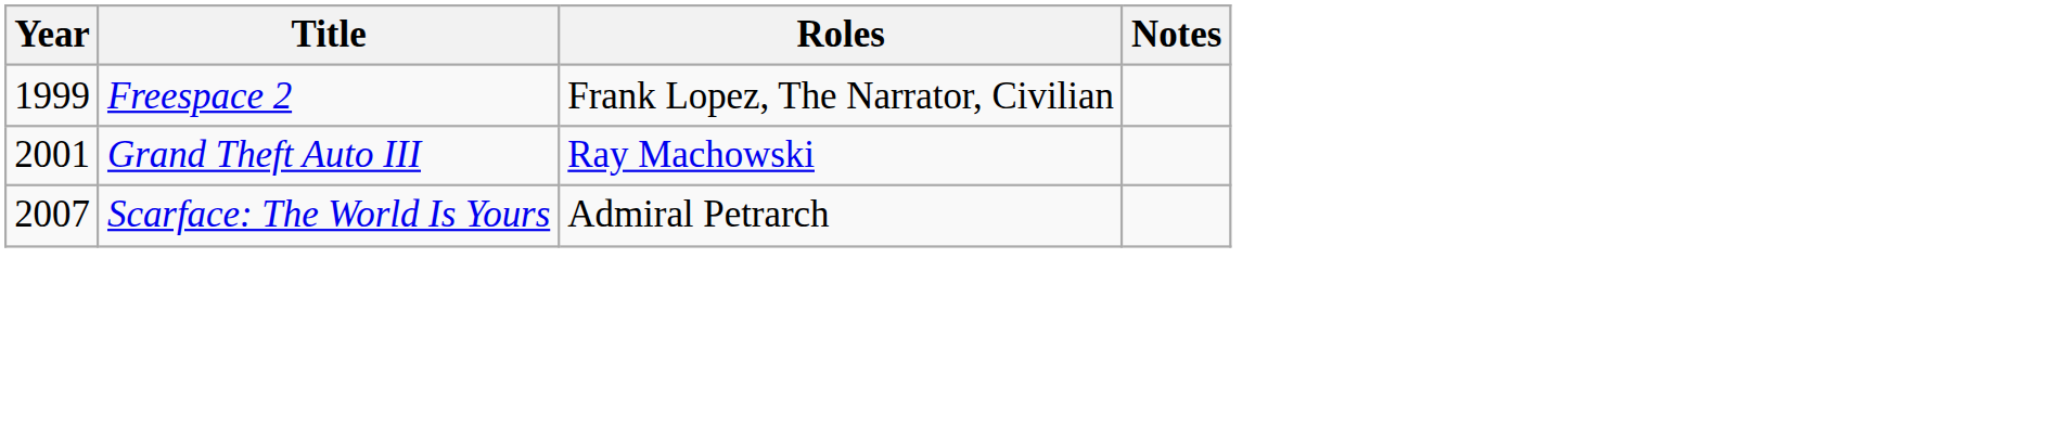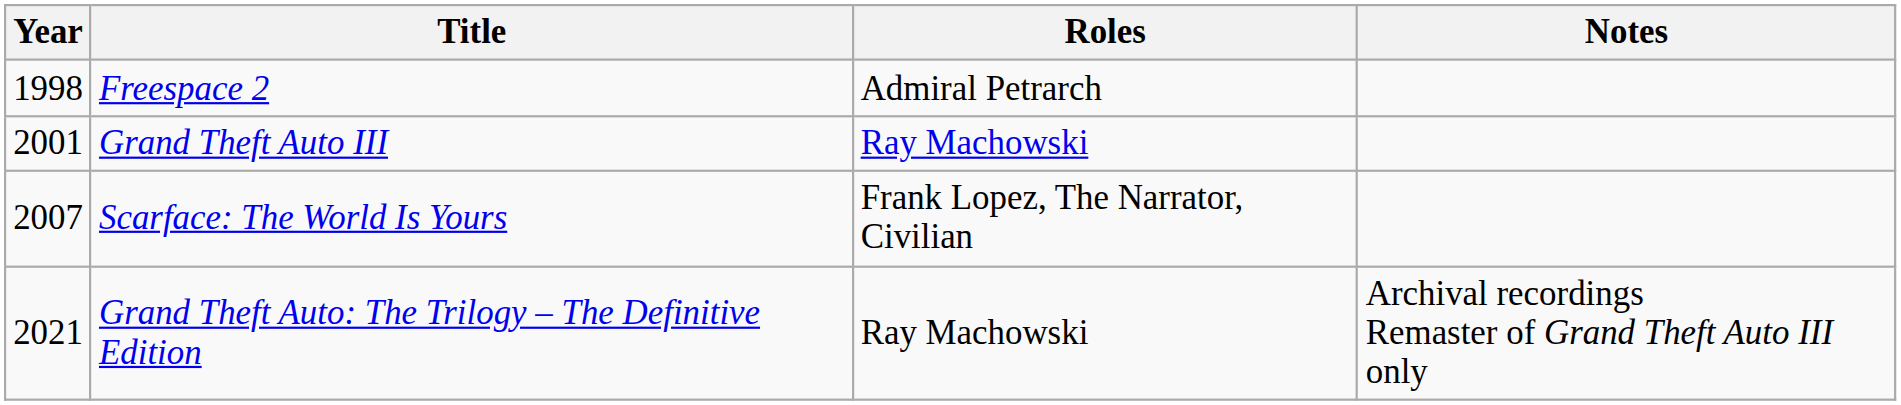Freespace 2 | Year: 1999 -> 1998
Freespace 2 | Roles: Frank Lopez, The Narrator, Civilian -> Admiral Petrarch
Scarface: The World Is Yours | Roles: Admiral Petrarch -> Frank Lopez, The Narrator, Civilian
+ row: 2021 | Grand Theft Auto: The Trilogy – The Definitive Edition | Ray Machowski | Archival recordings Remaster of Grand Theft Auto III only
